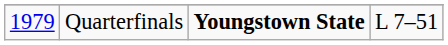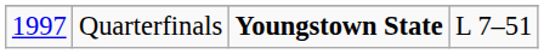Quarterfinals | column 1: 1979 -> 1997
